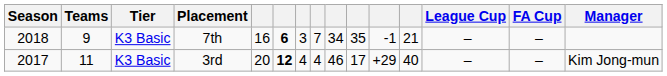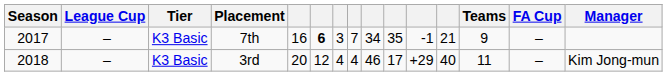columns swapped: Teams <-> League Cup
7th | Season: 2018 -> 2017
3rd | Season: 2017 -> 2018
3rd | column 6: bold -> normal
